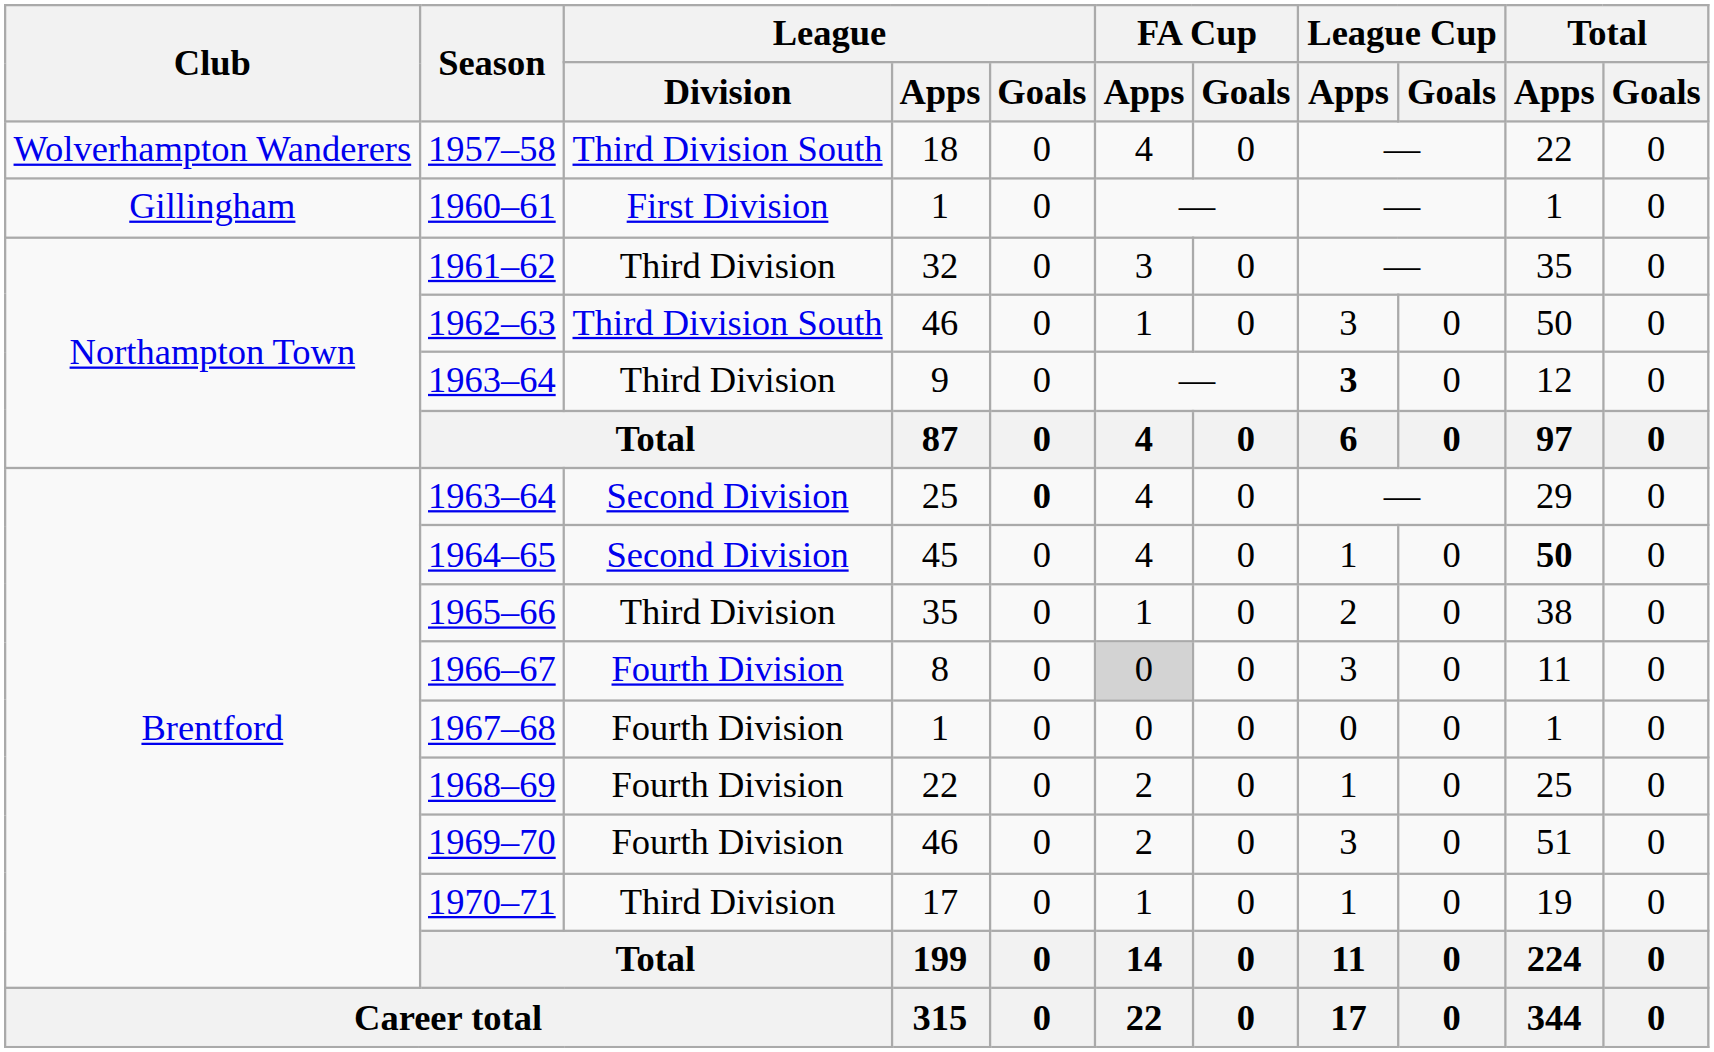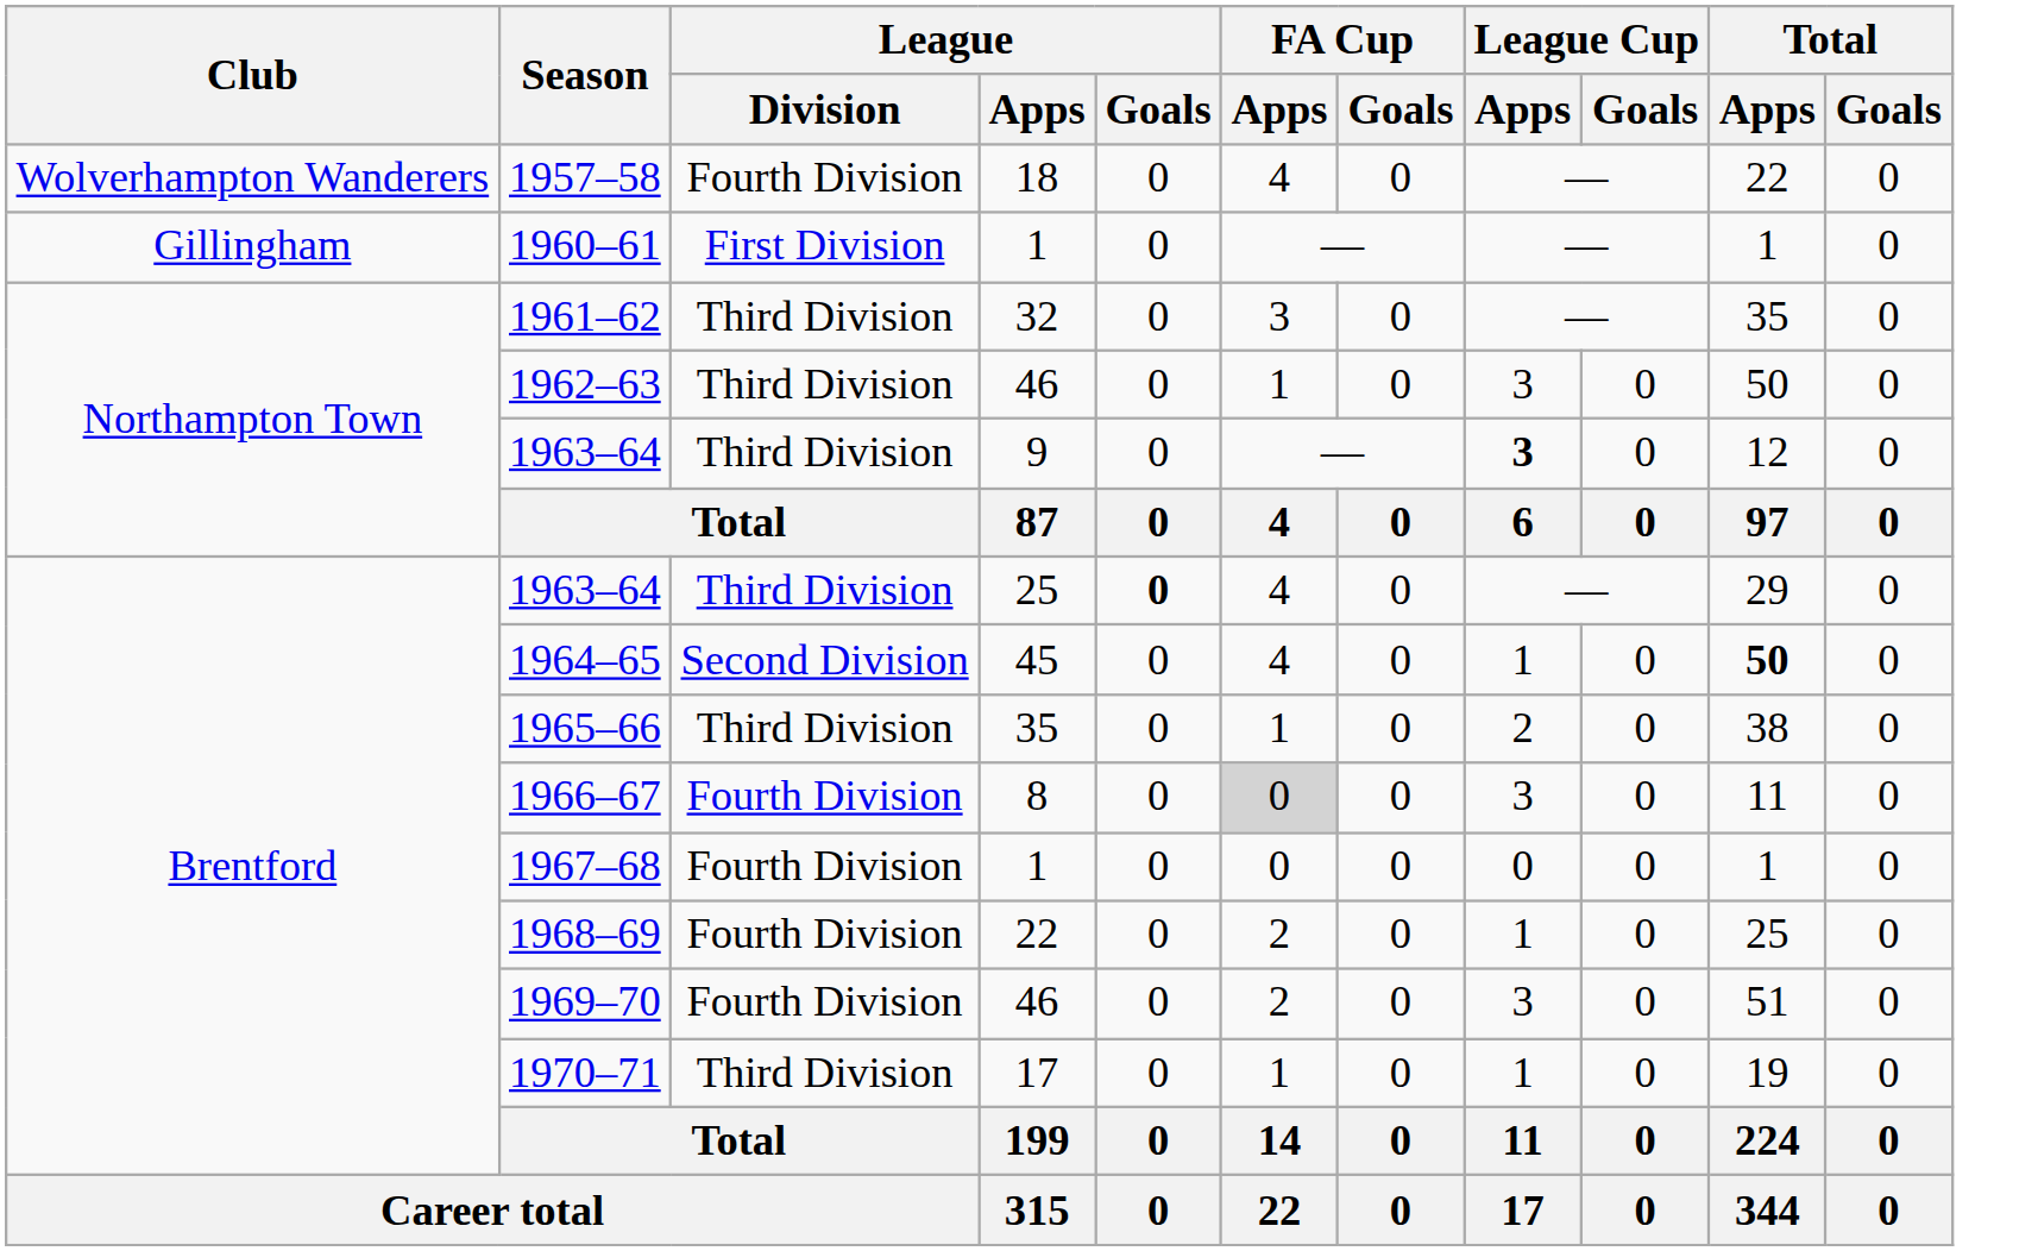1957–58 | League / Division: Third Division South -> Fourth Division
1962–63 | League / Division: Third Division South -> Third Division
1963–64 / 25 | League / Division: Second Division -> Third Division
